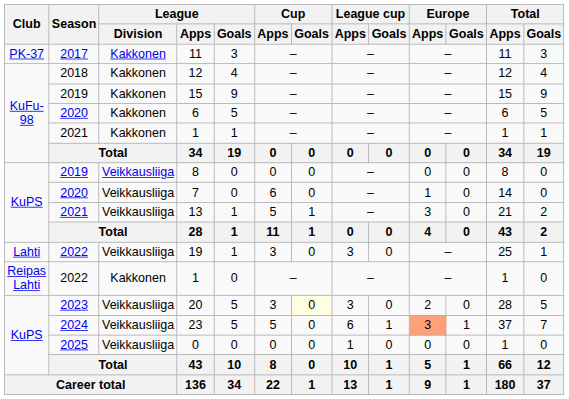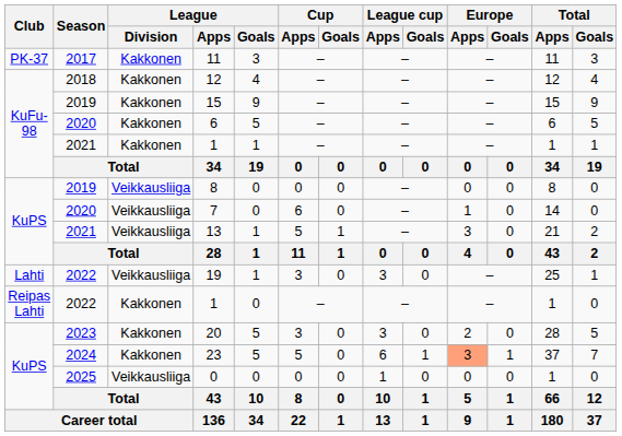20 | League / Division: Veikkausliiga -> Kakkonen
20 | Cup / Goals: lightyellow background -> no background
23 | League / Division: Veikkausliiga -> Kakkonen
